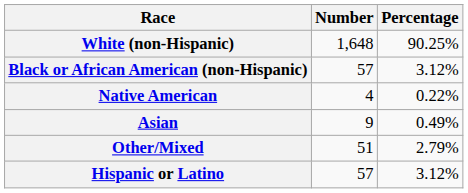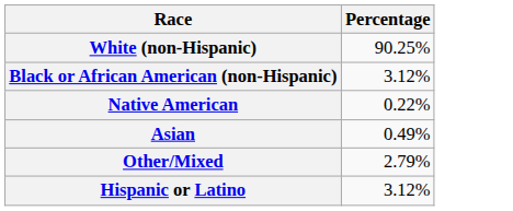- column: Number | 1,648 | 57 | 4 | 9 | 51 | 57
